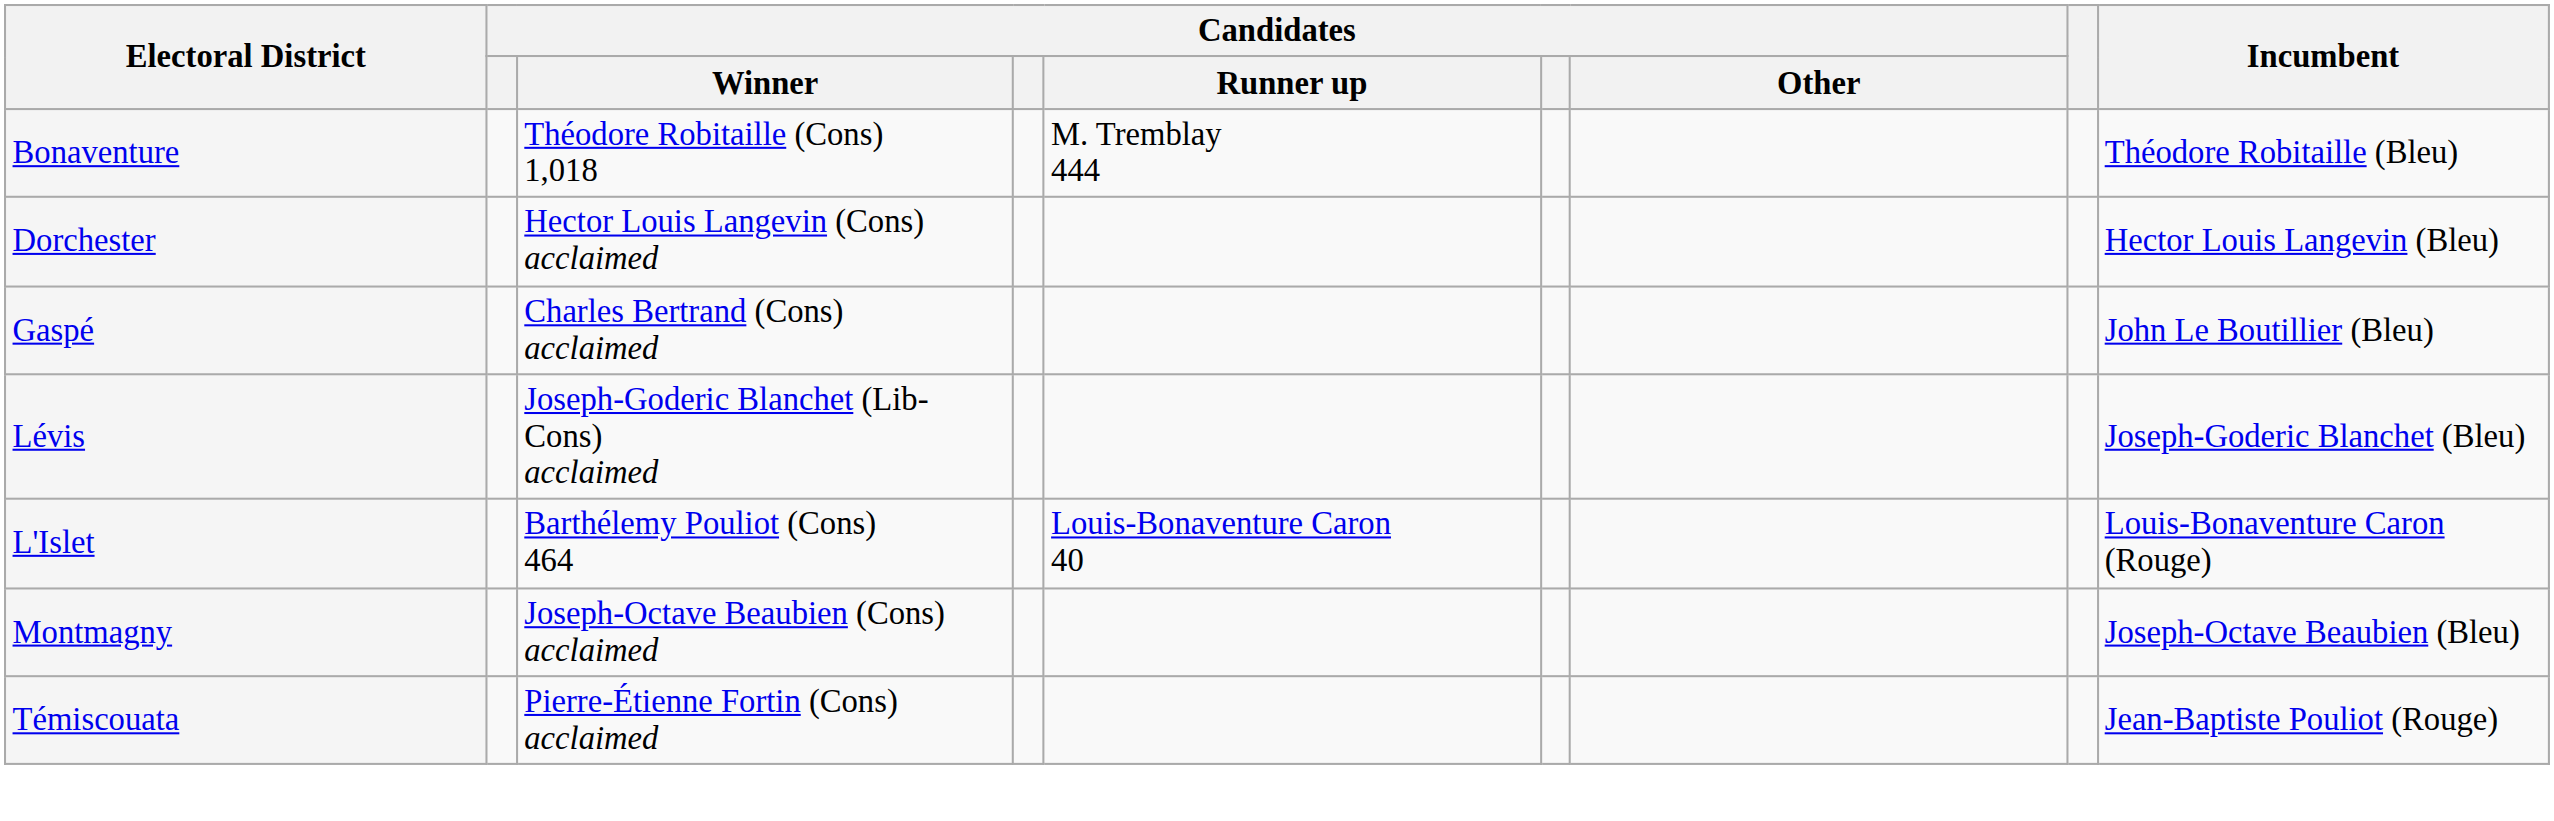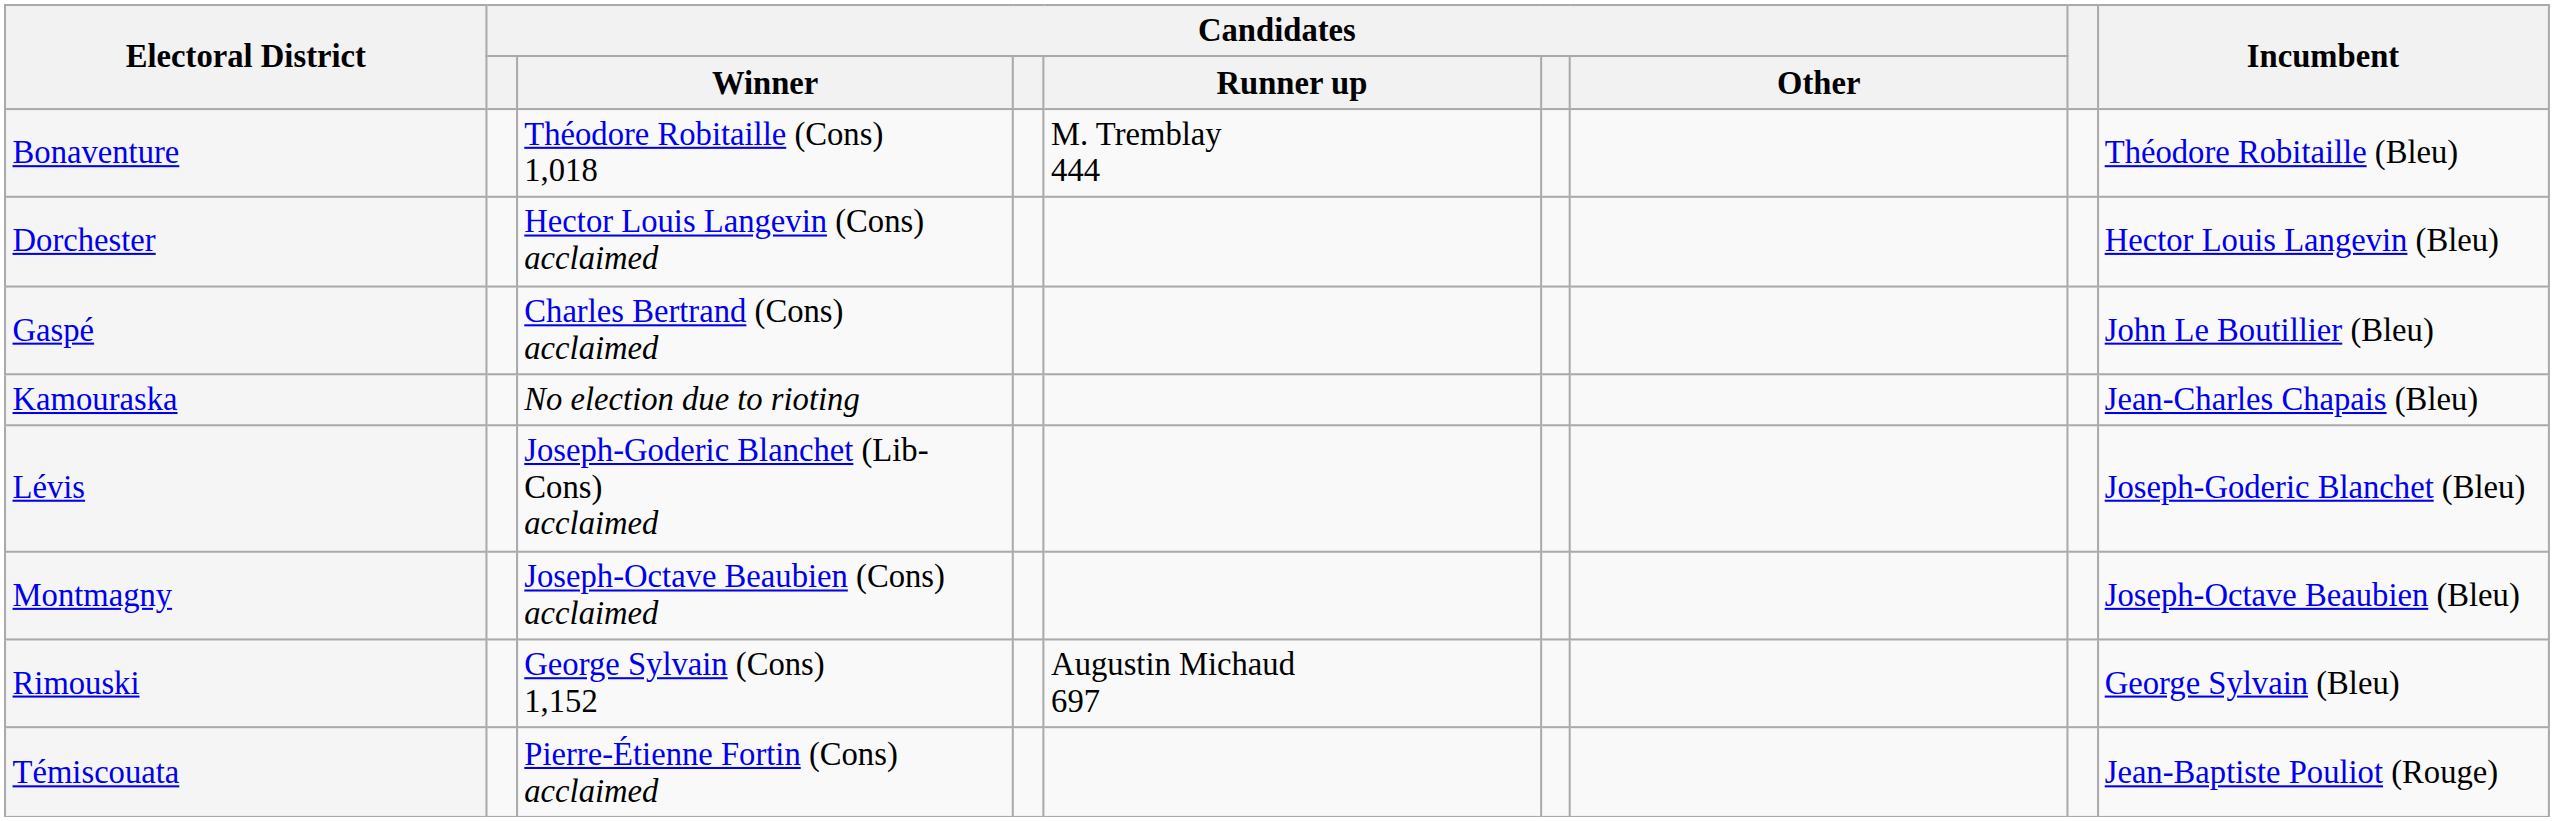+ row: Kamouraska | No election due to rioting | Jean-Charles Chapais (Bleu)
- row: L'Islet | Barthélemy Pouliot (Cons) 464 | Louis-Bonaventure Caron 40 | Louis-Bonaventure Caron (Rouge)
+ row: Rimouski | George Sylvain (Cons) 1,152 | Augustin Michaud 697 | George Sylvain (Bleu)
